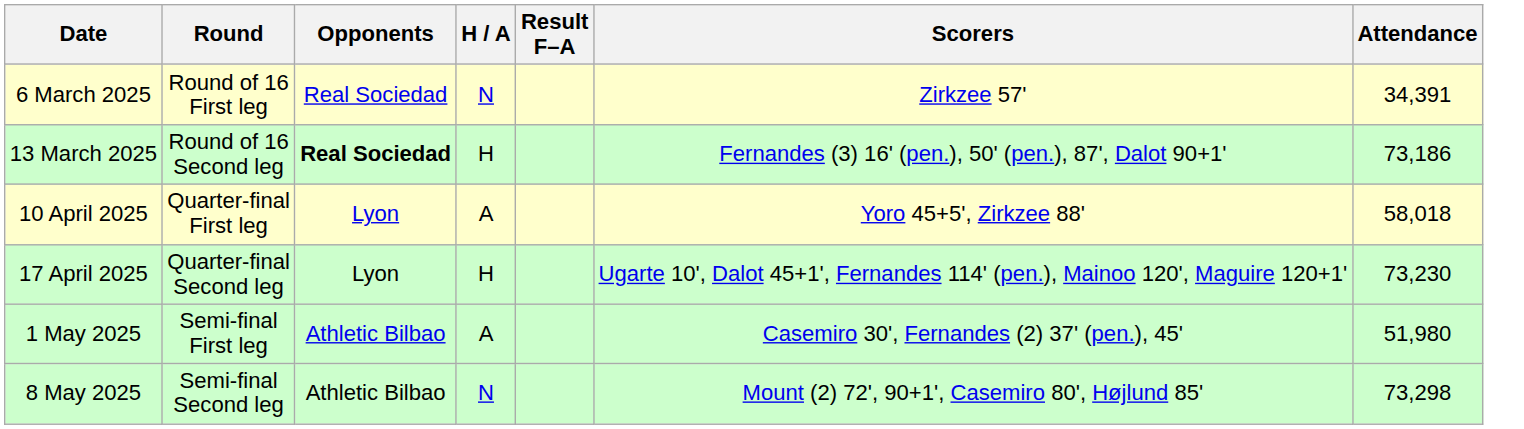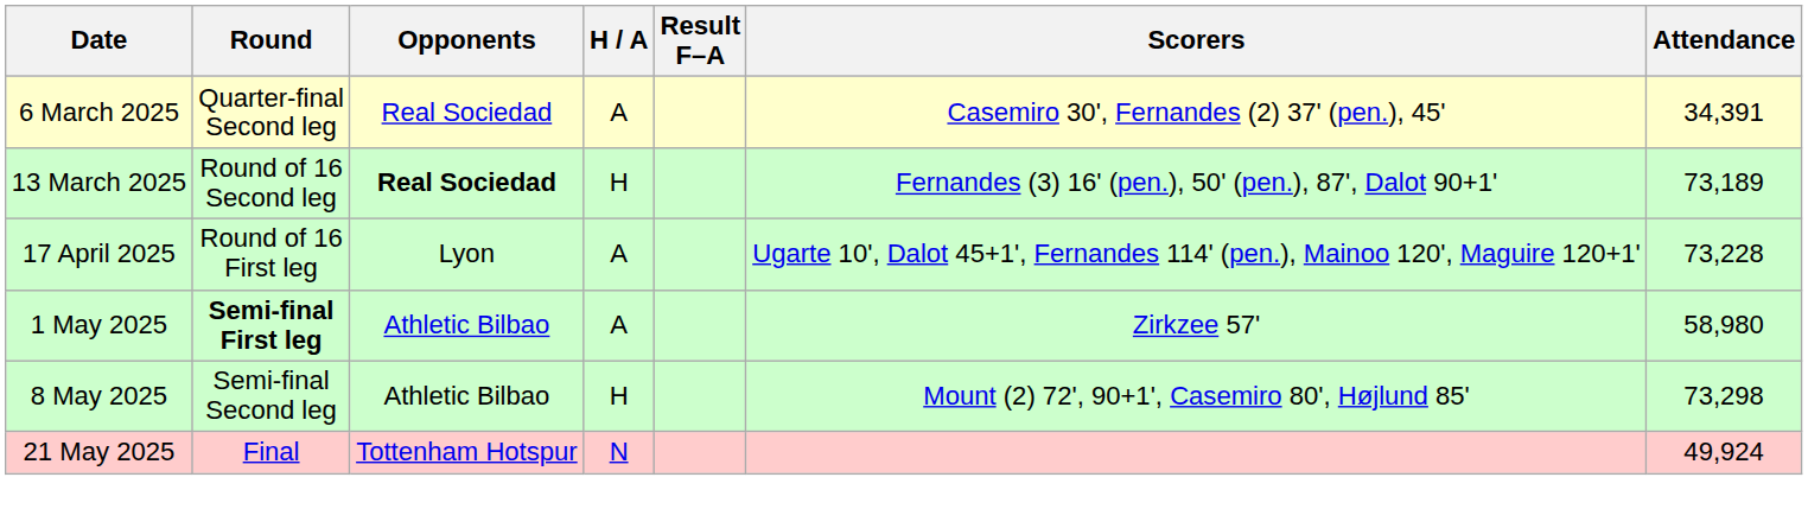6 March 2025 | Round: Round of 16 First leg -> Quarter-final Second leg
6 March 2025 | H / A: N -> A
6 March 2025 | Scorers: Zirkzee 57' -> Casemiro 30', Fernandes (2) 37' (pen.), 45'
13 March 2025 | Attendance: 73,186 -> 73,189
- row: 10 April 2025 | Quarter-final First leg | Lyon | A | Yoro 45+5', Zirkzee 88' | 58,018
17 April 2025 | Round: Quarter-final Second leg -> Round of 16 First leg
17 April 2025 | H / A: H -> A
17 April 2025 | Attendance: 73,230 -> 73,228
1 May 2025 | Round: normal -> bold
1 May 2025 | Scorers: Casemiro 30', Fernandes (2) 37' (pen.), 45' -> Zirkzee 57'
1 May 2025 | Attendance: 51,980 -> 58,980
8 May 2025 | H / A: N -> H
+ row: 21 May 2025 | Final | Tottenham Hotspur | N | 49,924
